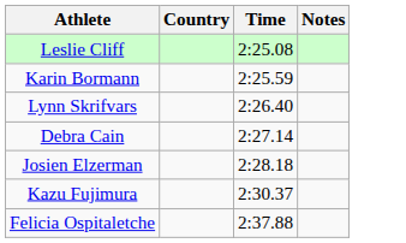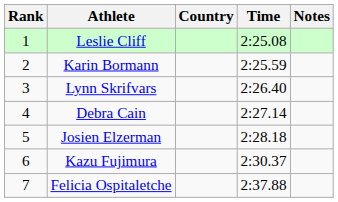+ column: Rank | 1 | 2 | 3 | 4 | 5 | 6 | 7
